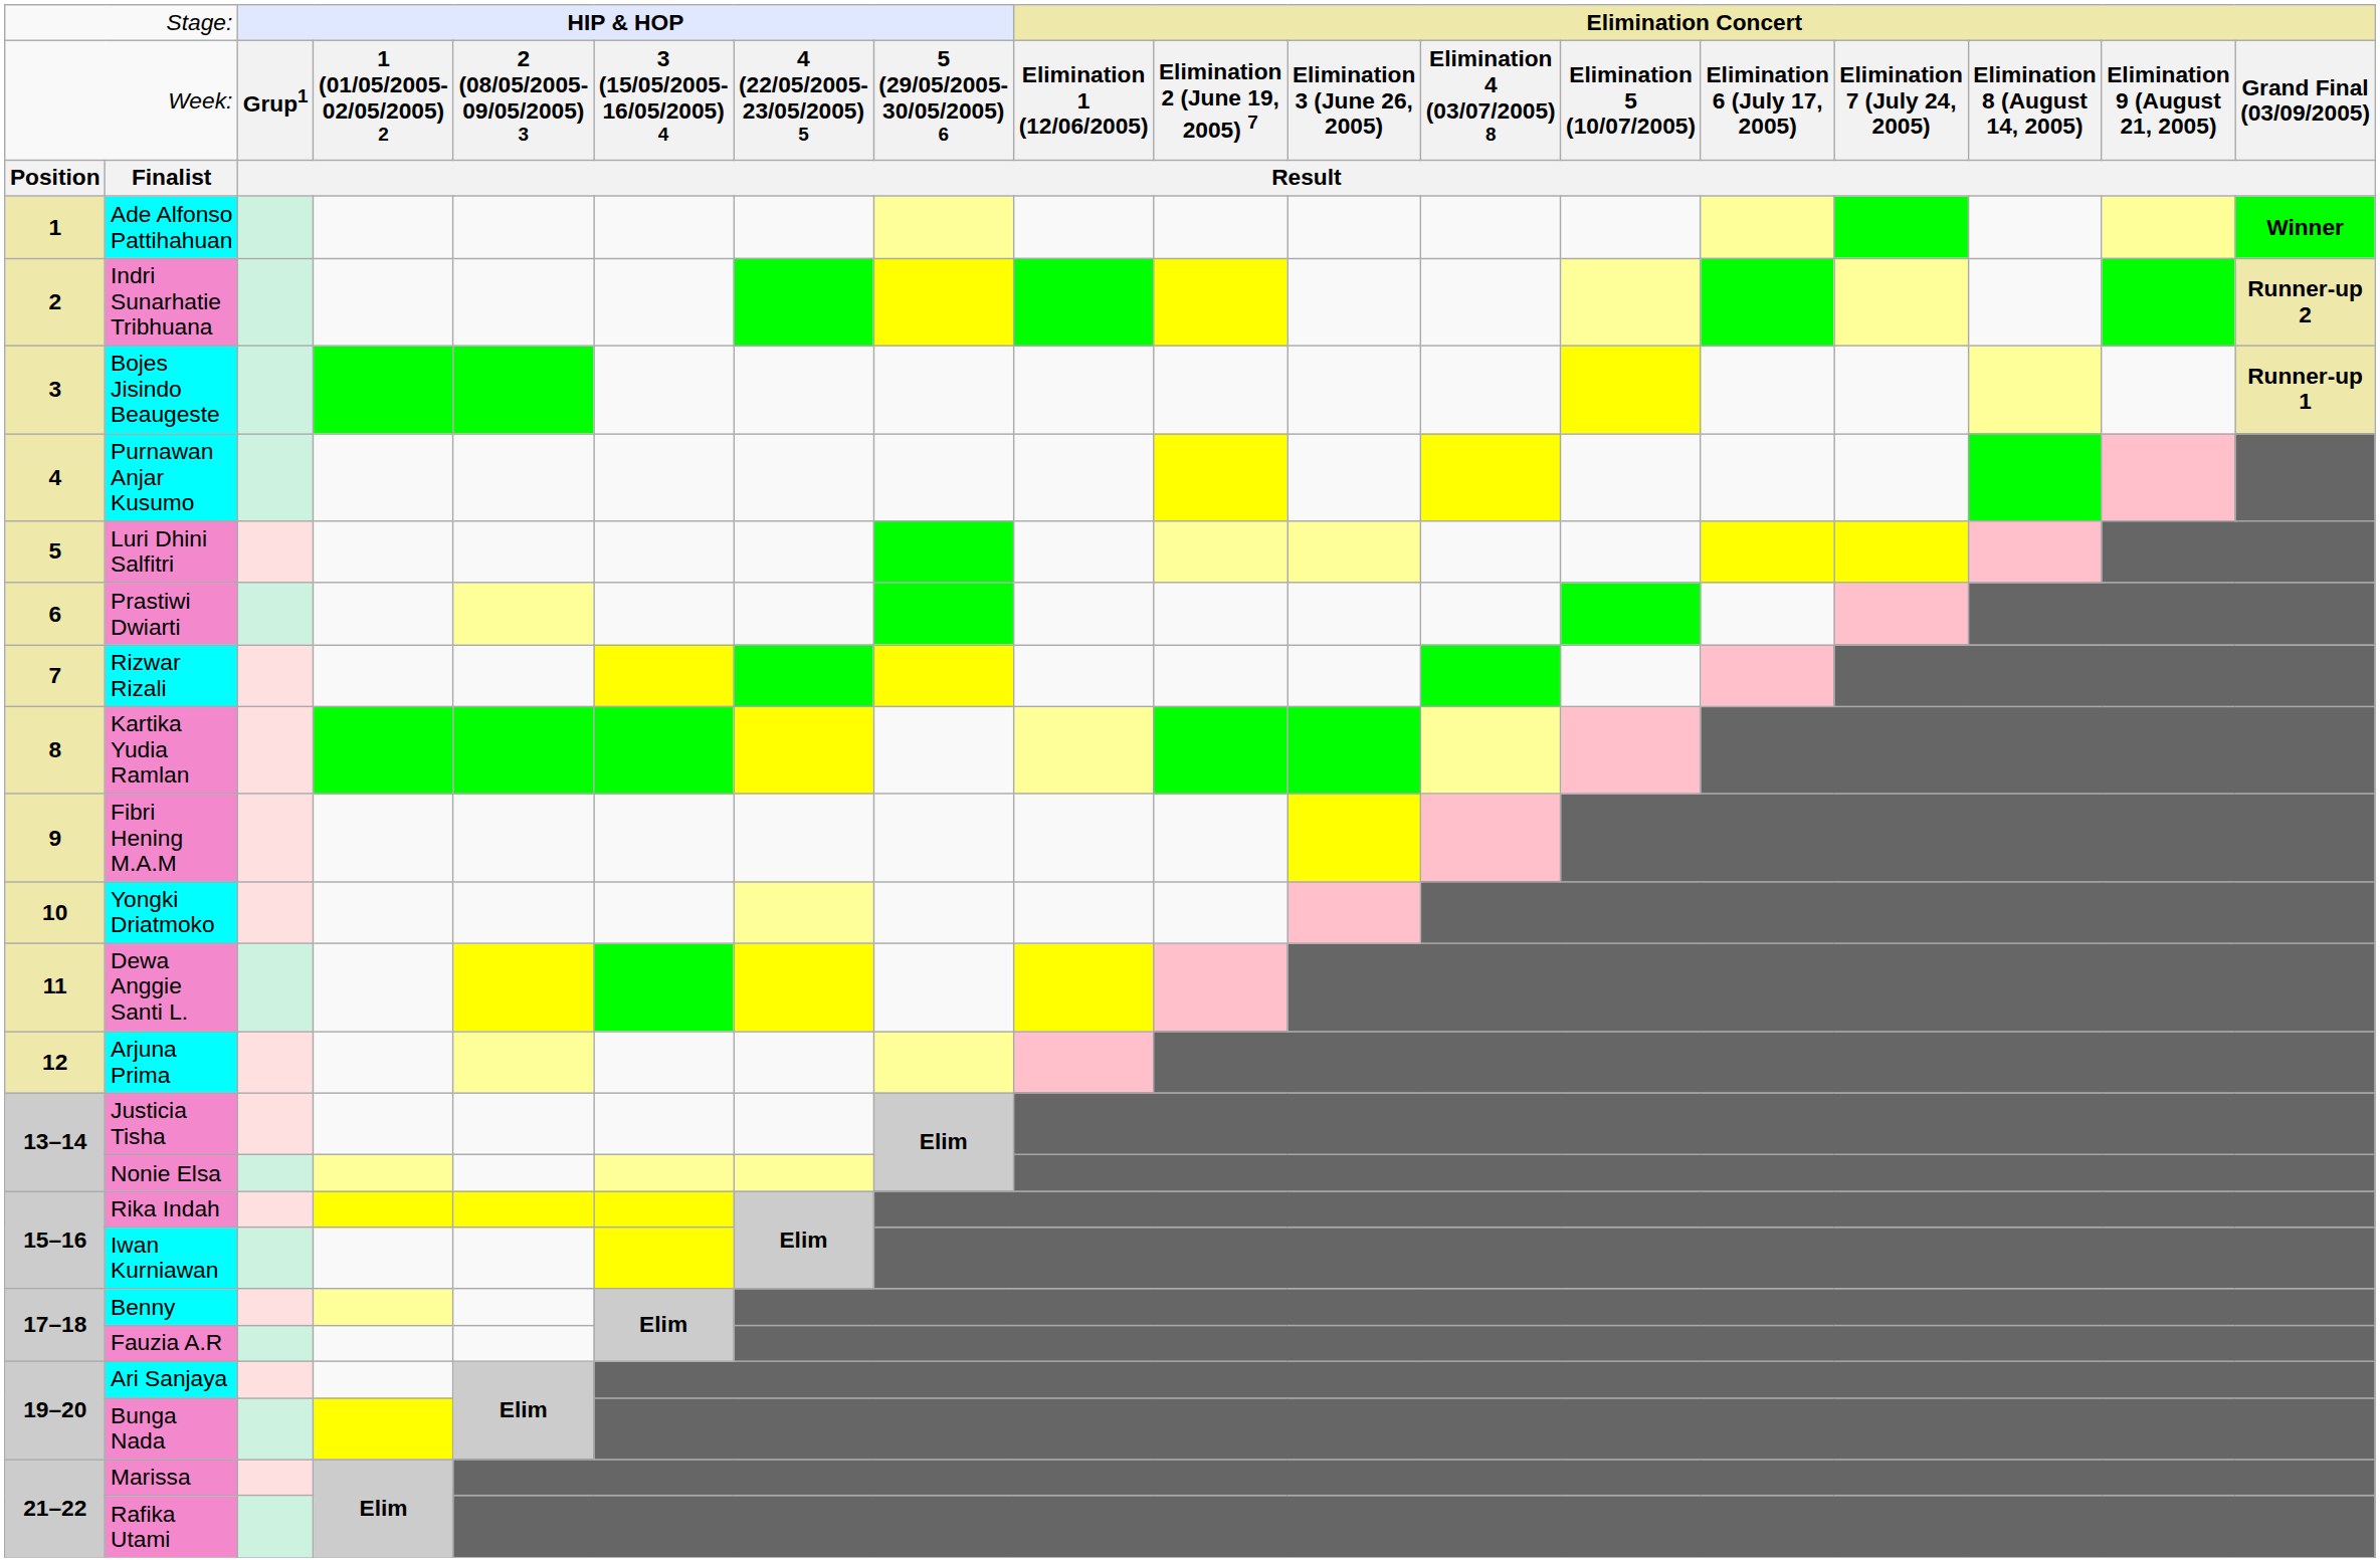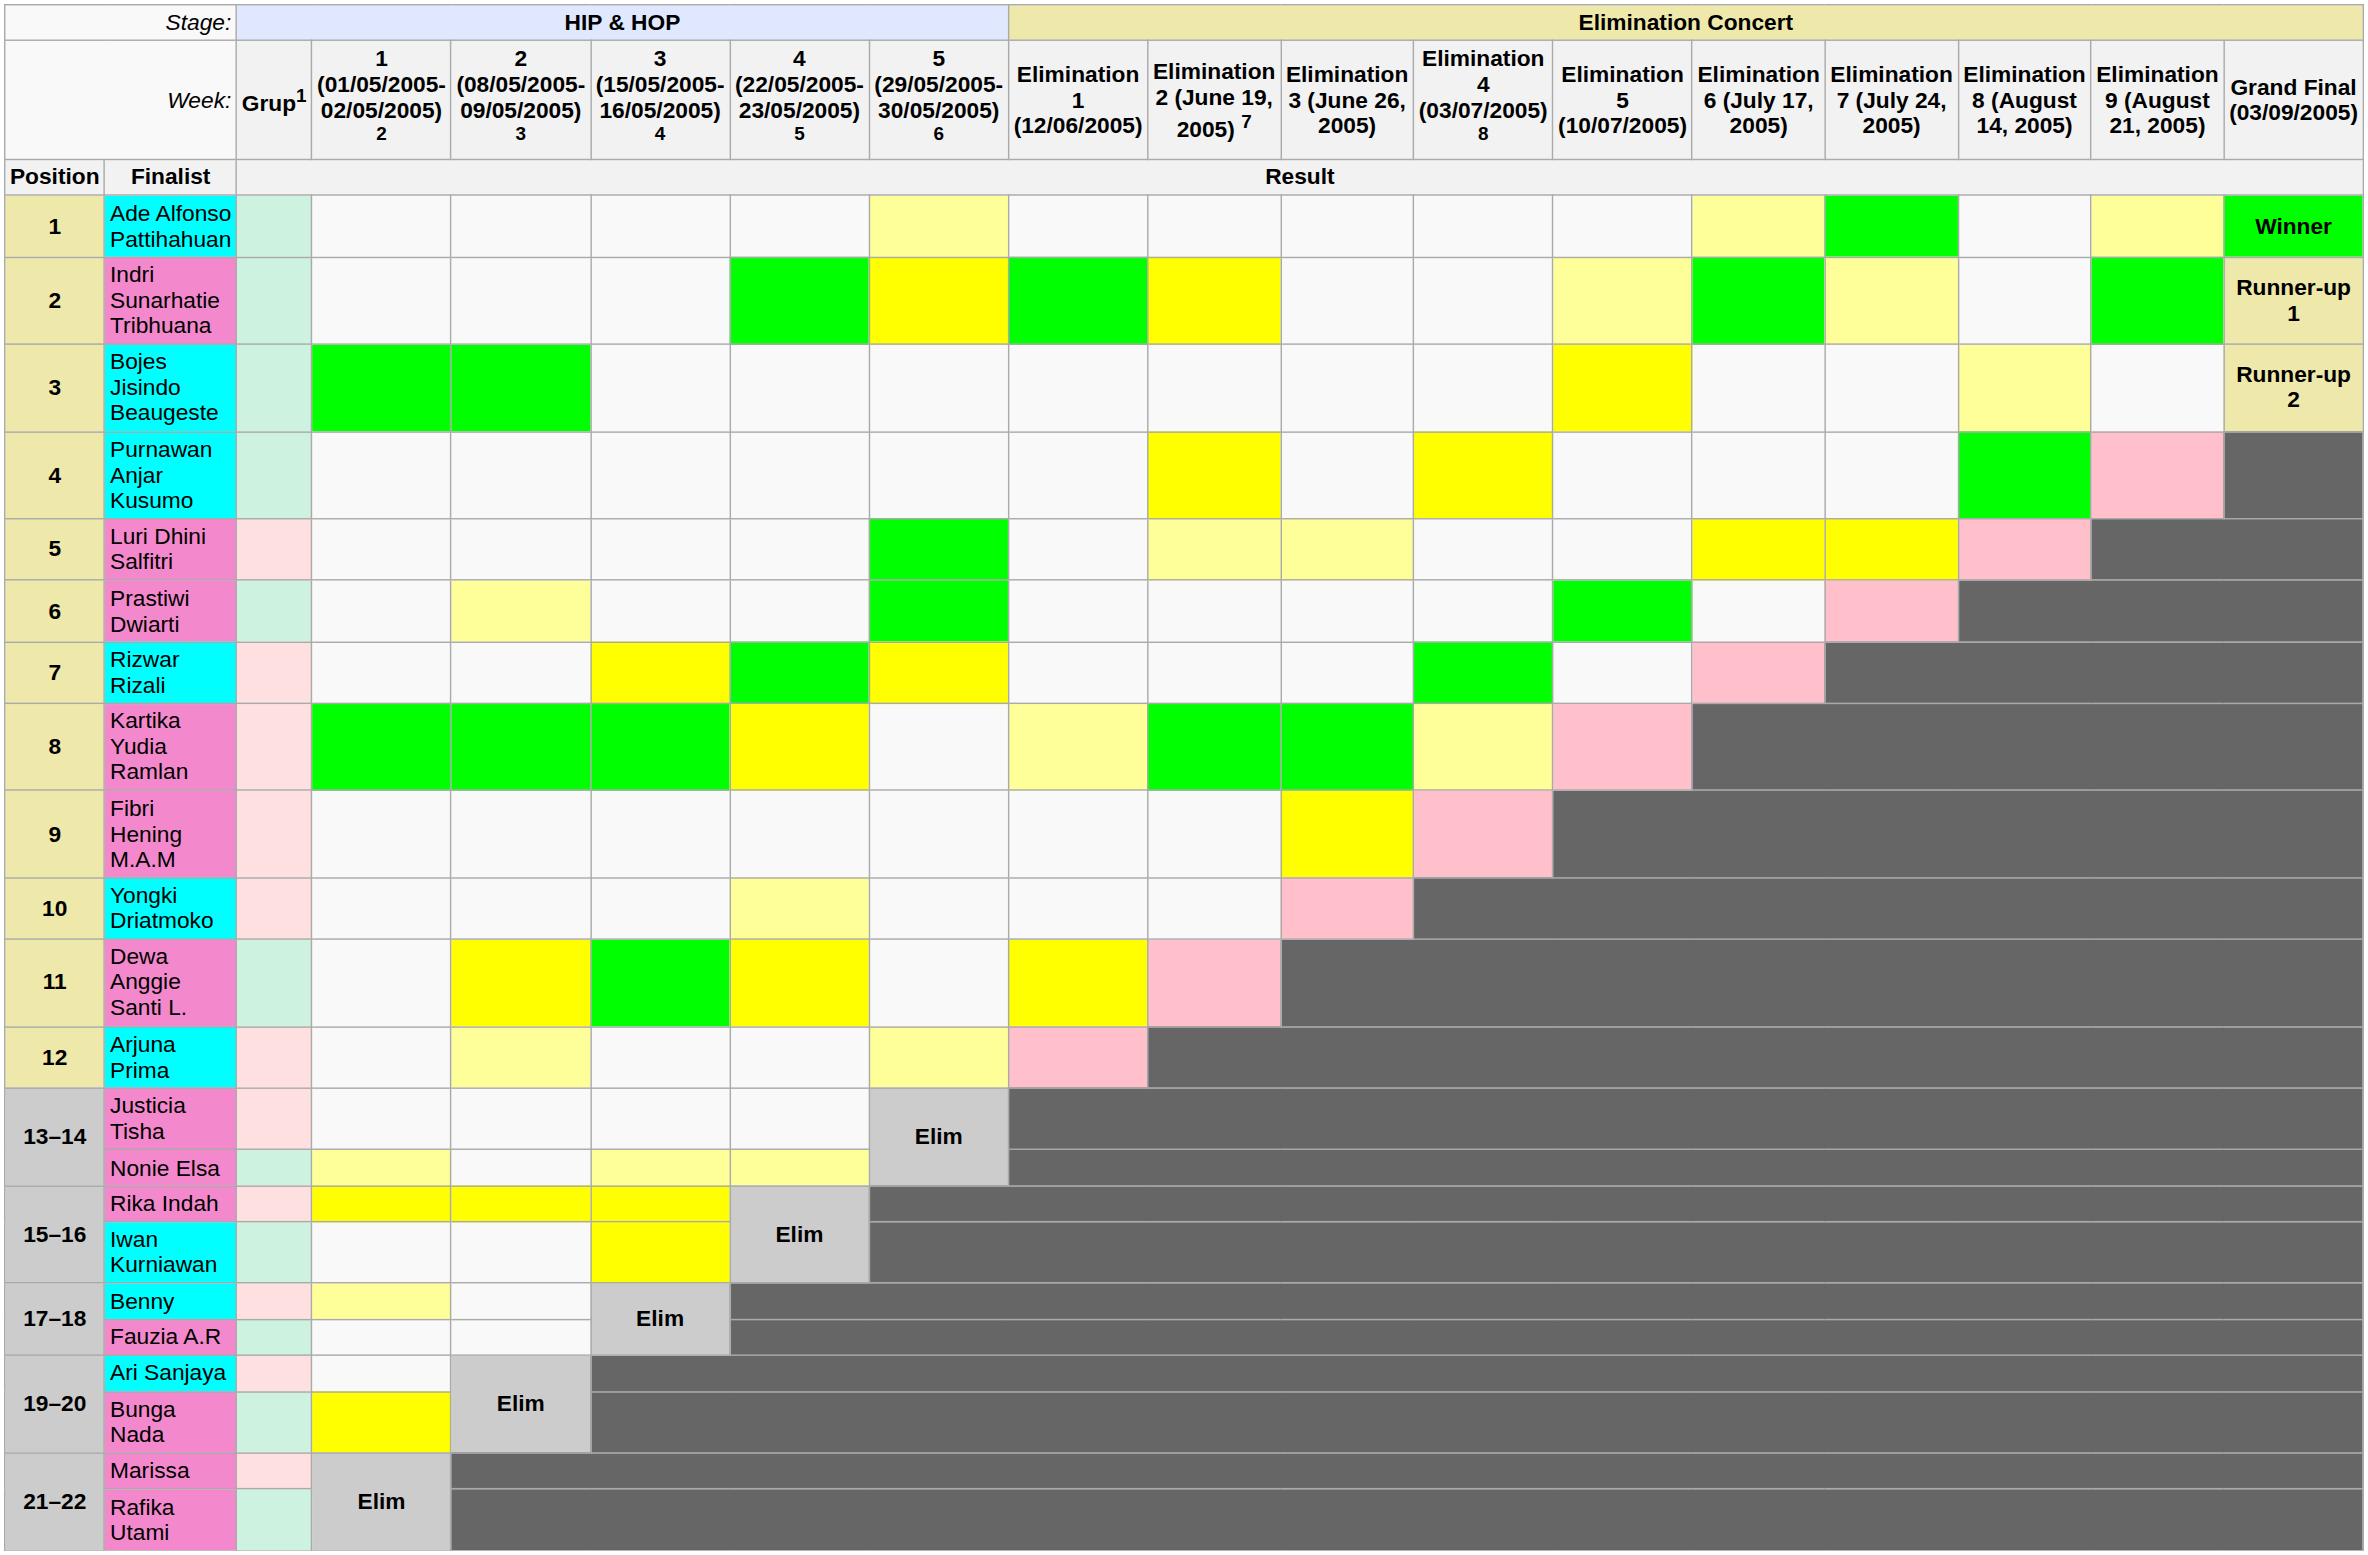Indri Sunarhatie Tribhuana | column 18: Runner-up 2 -> Runner-up 1
Bojes Jisindo Beaugeste | column 18: Runner-up 1 -> Runner-up 2
